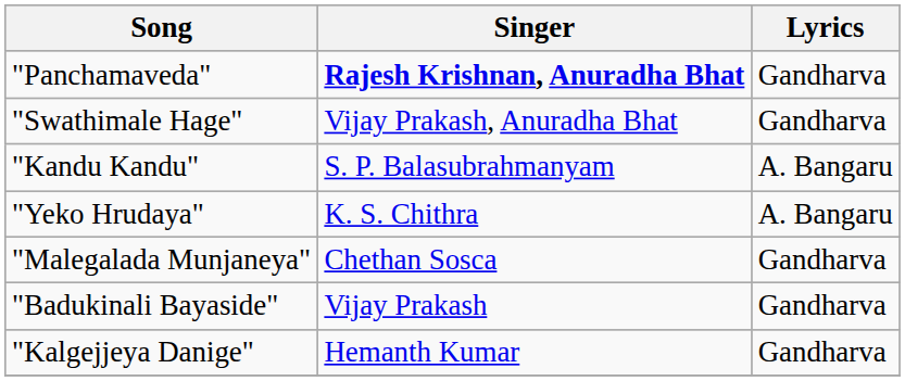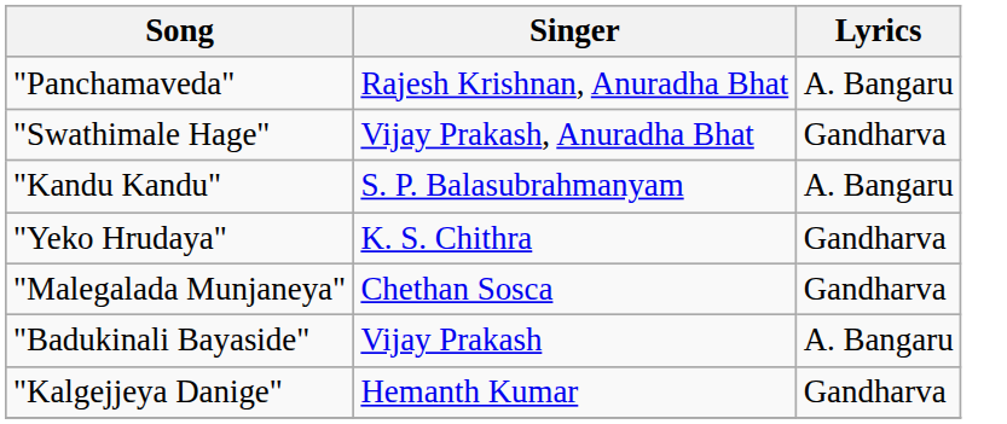"Panchamaveda" | Singer: bold -> normal
"Panchamaveda" | Lyrics: Gandharva -> A. Bangaru
"Yeko Hrudaya" | Lyrics: A. Bangaru -> Gandharva
"Badukinali Bayaside" | Lyrics: Gandharva -> A. Bangaru
